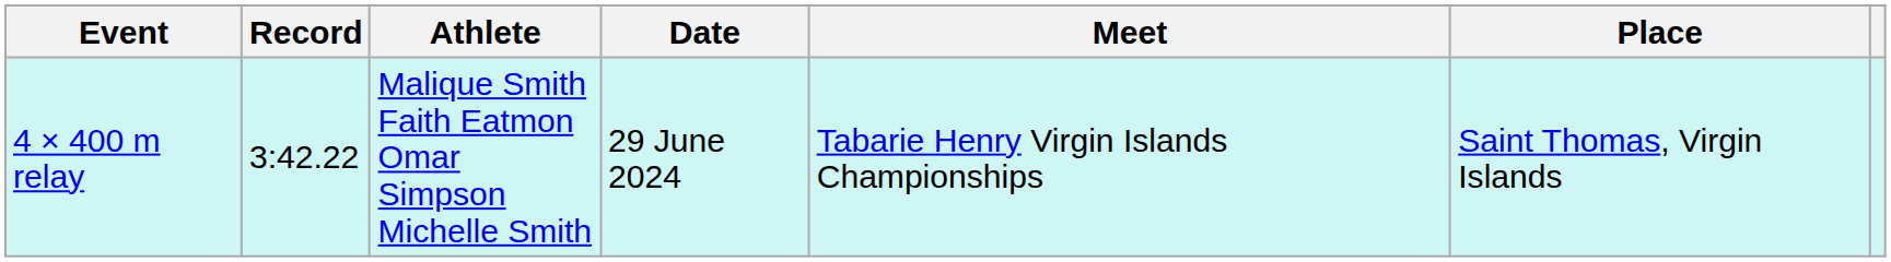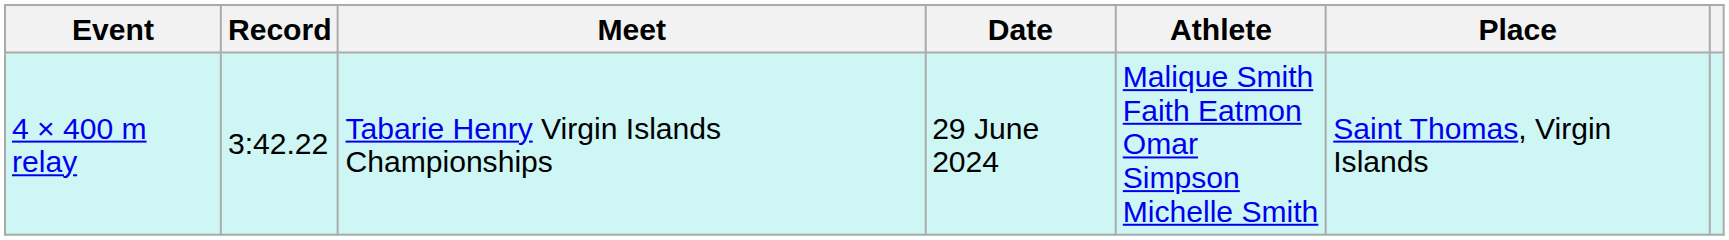columns swapped: Athlete <-> Meet
